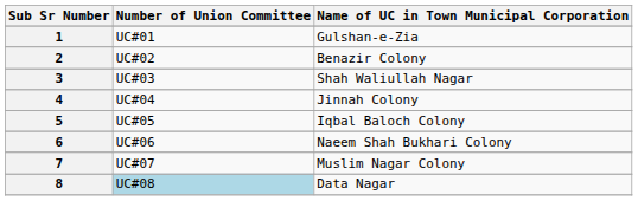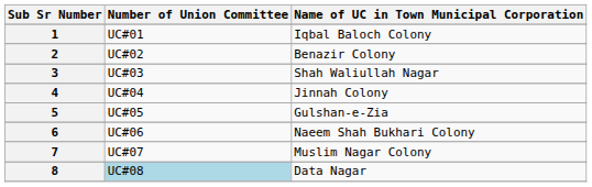1 | Name of UC in Town Municipal Corporation: Gulshan-e-Zia -> Iqbal Baloch Colony
5 | Name of UC in Town Municipal Corporation: Iqbal Baloch Colony -> Gulshan-e-Zia
